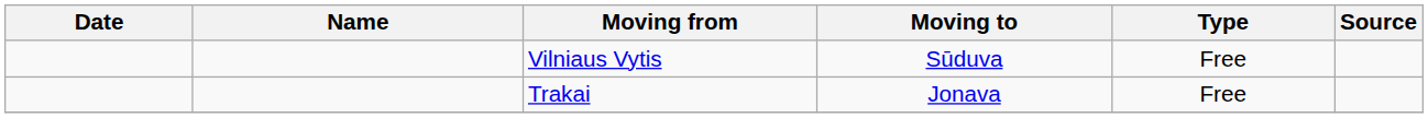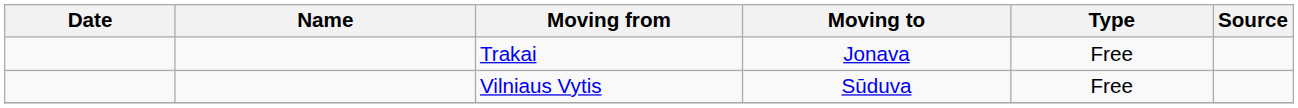rows swapped: Vilniaus Vytis <-> Trakai
